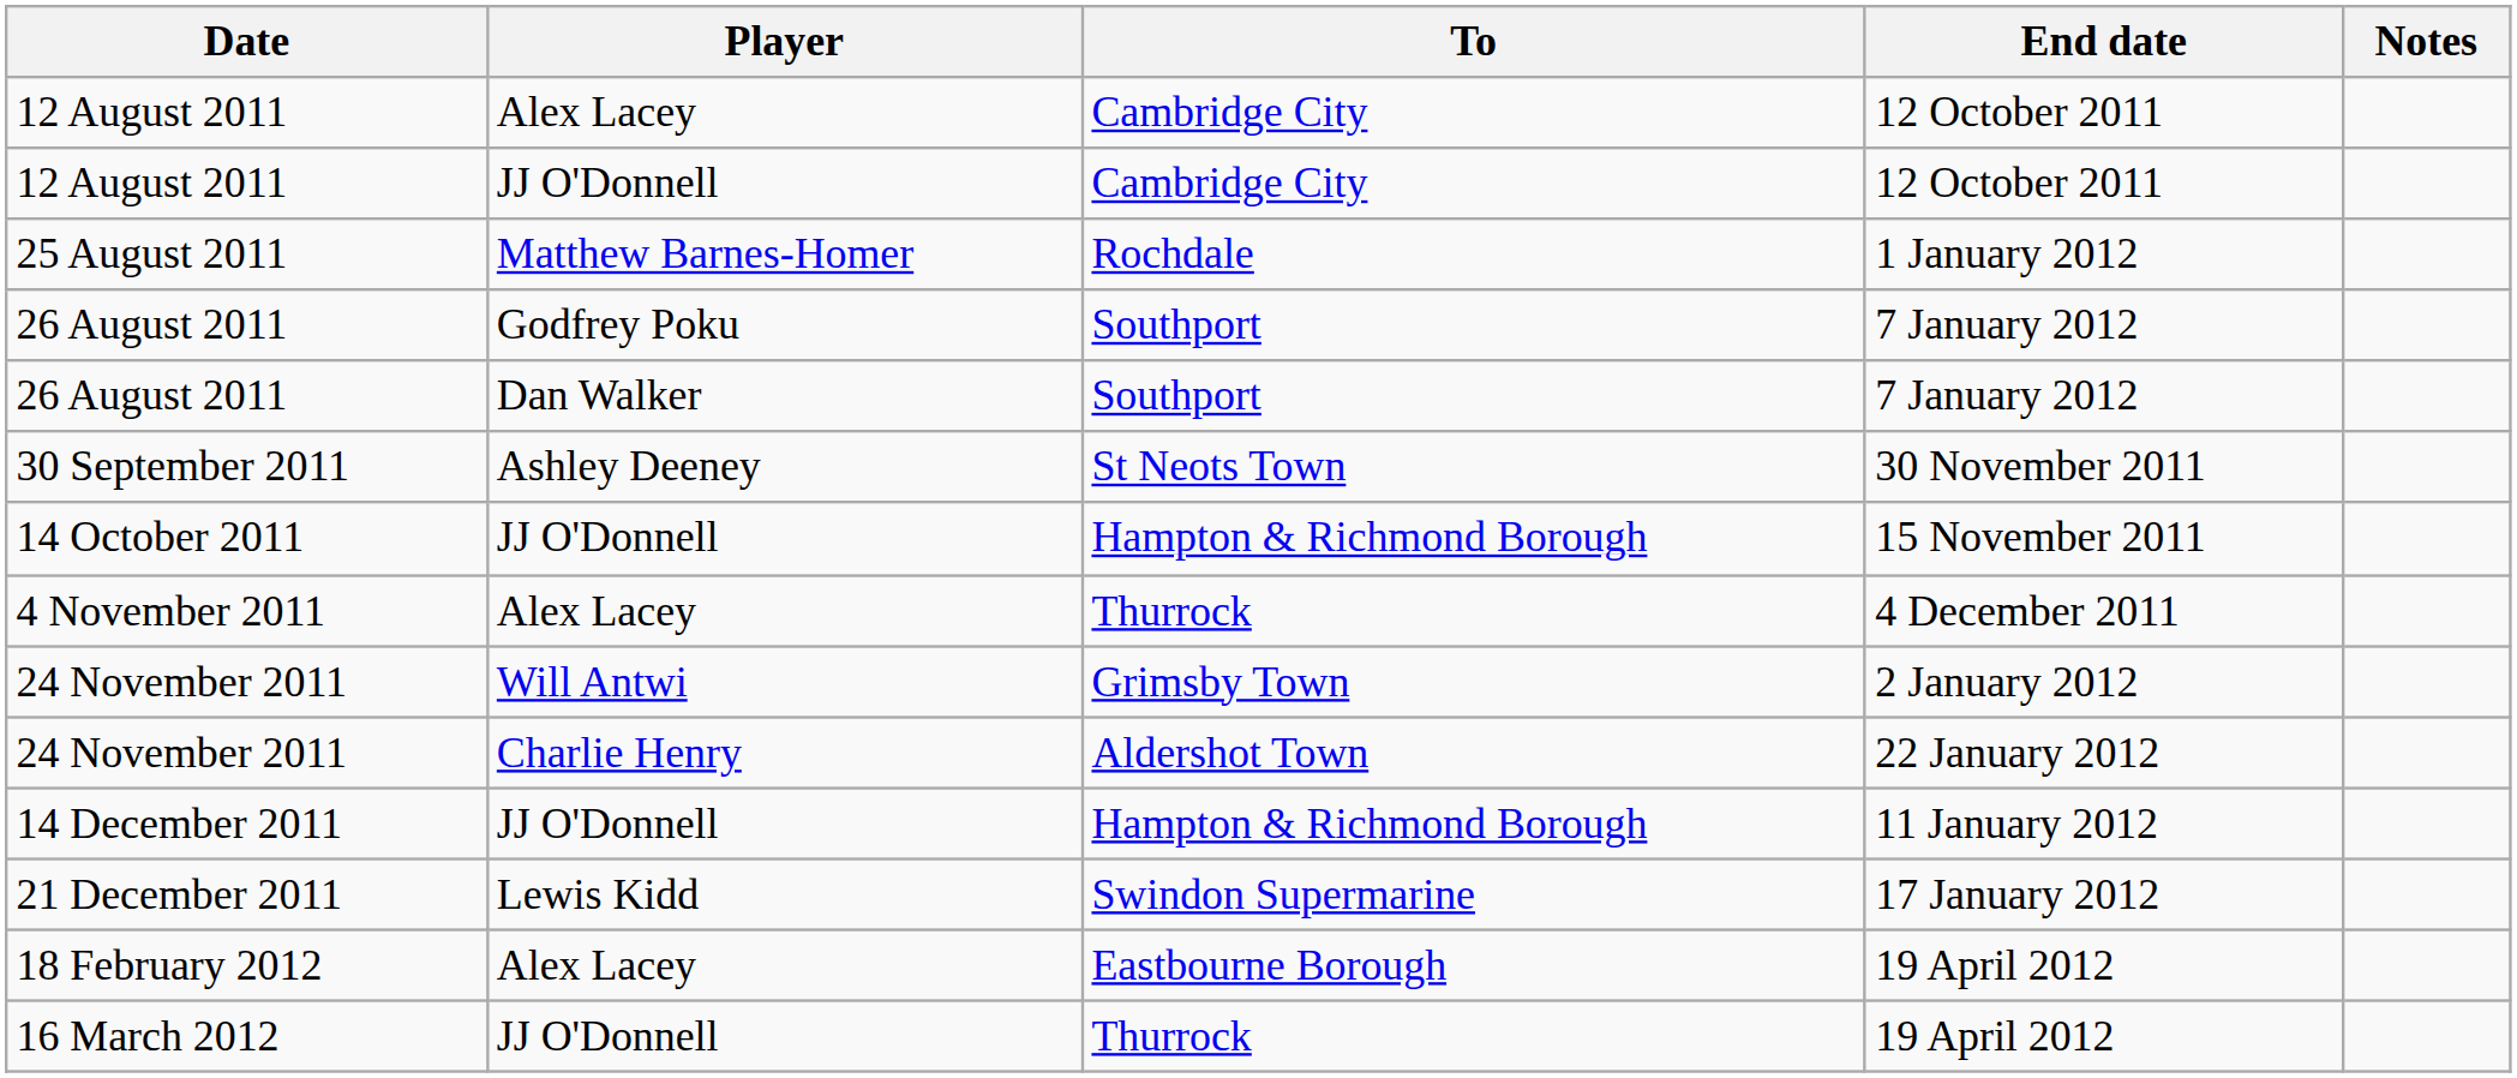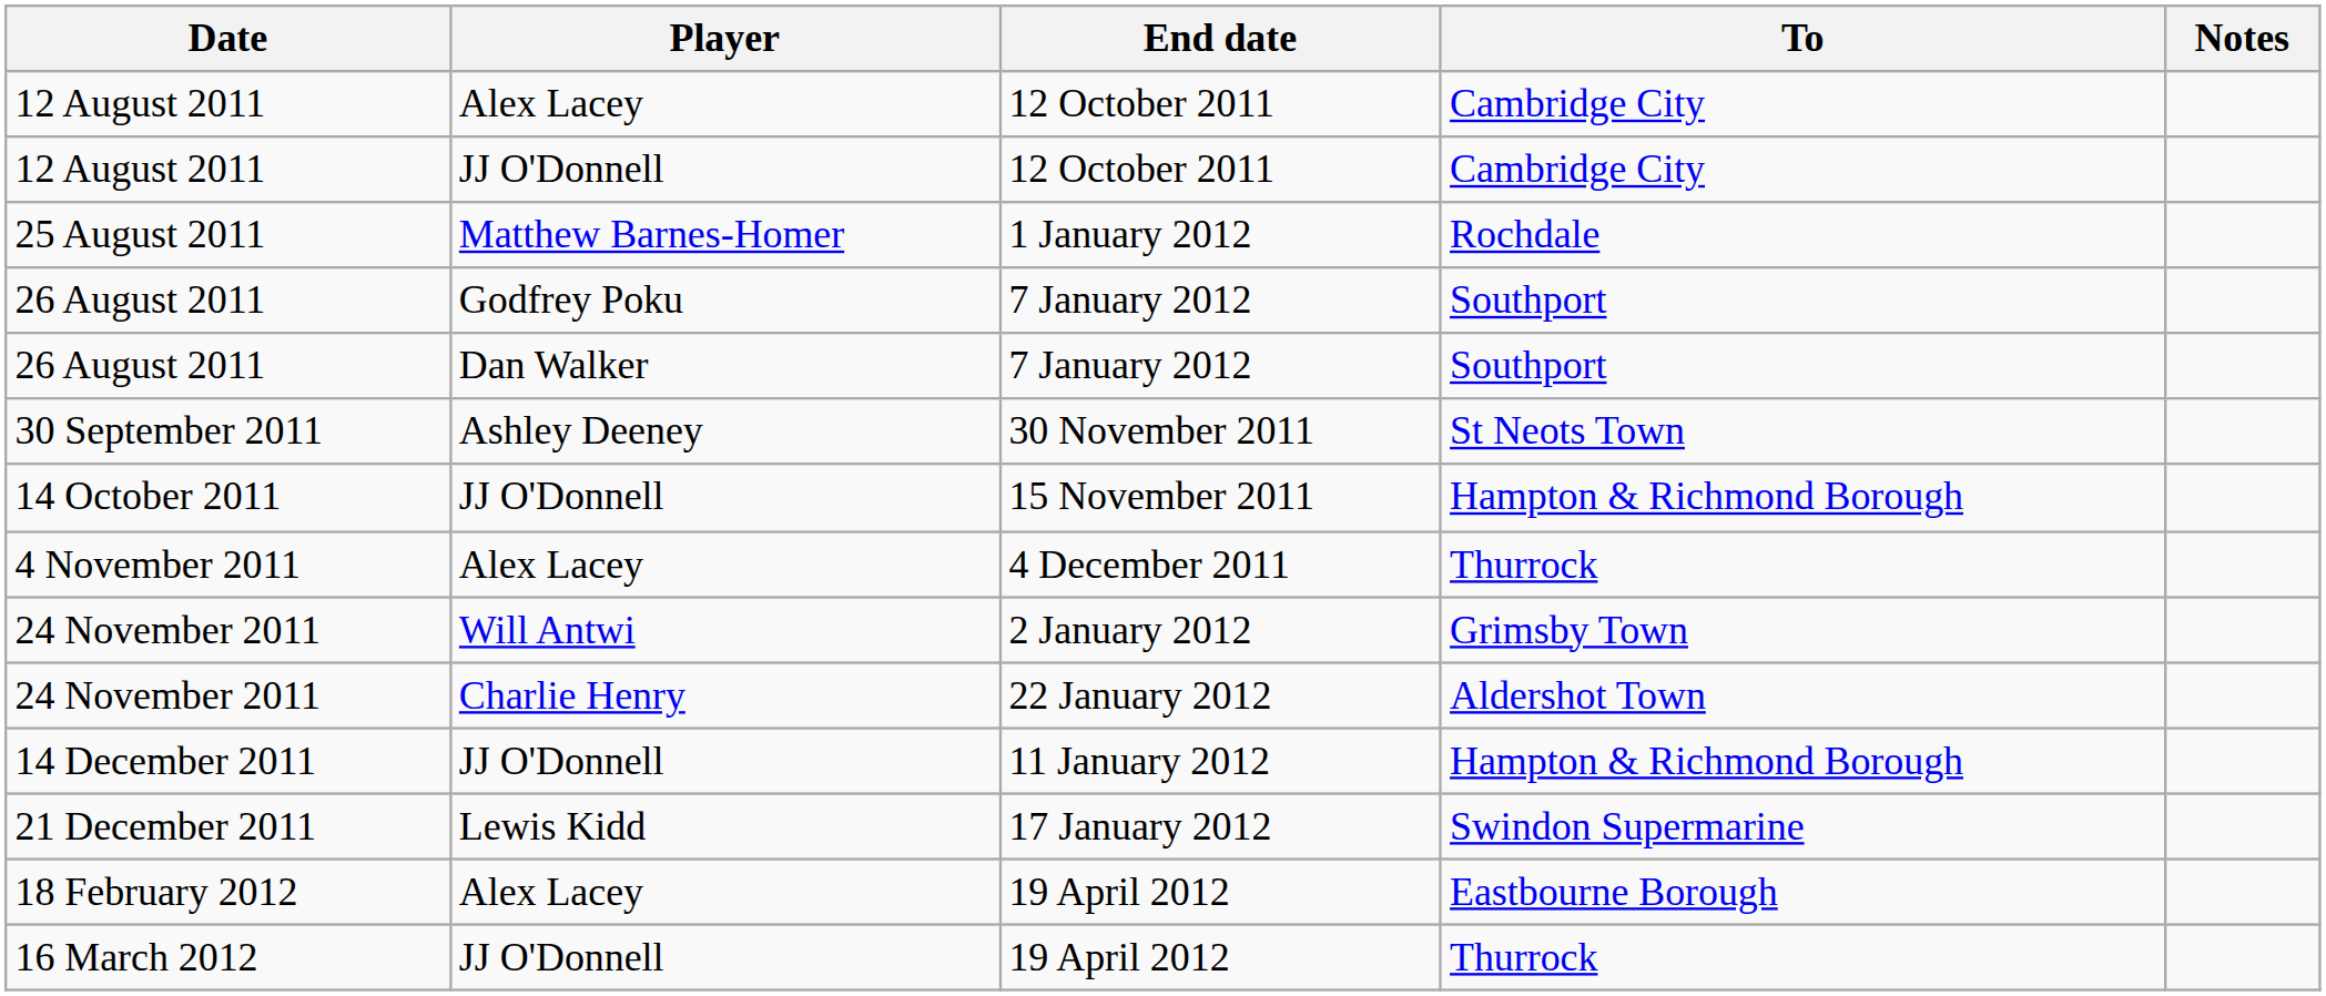columns swapped: To <-> End date
